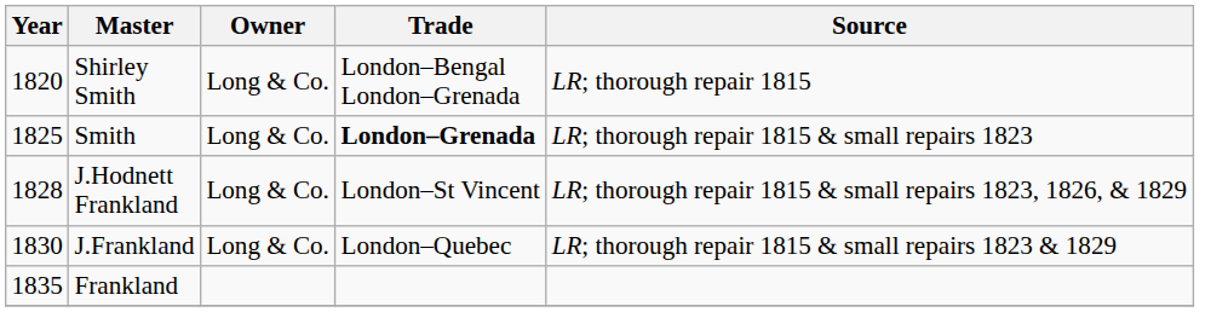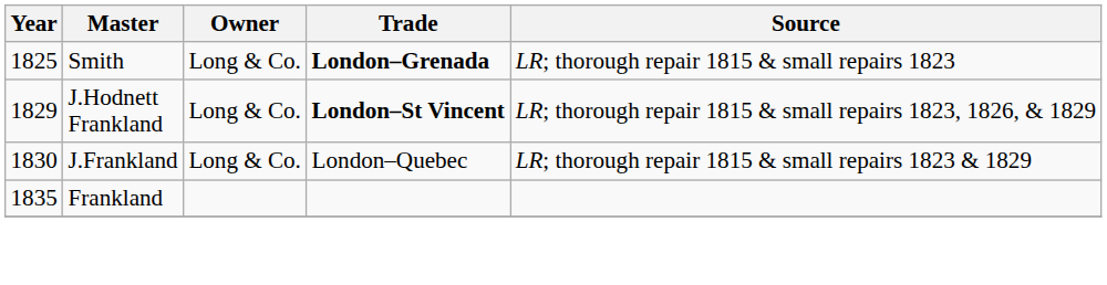- row: 1820 | Shirley Smith | Long & Co. | London–Bengal London–Grenada | LR; thorough repair 1815
J.Hodnett Frankland | Year: 1828 -> 1829
J.Hodnett Frankland | Trade: normal -> bold
